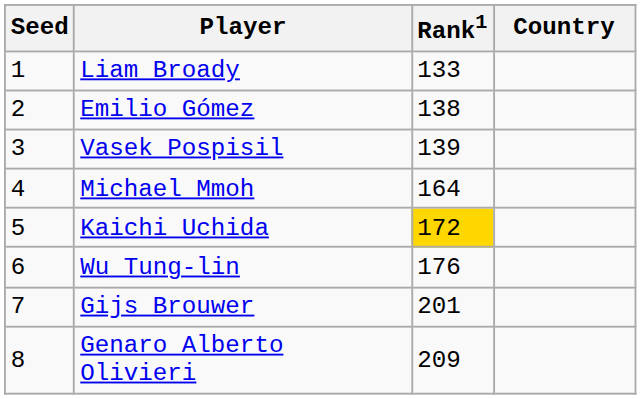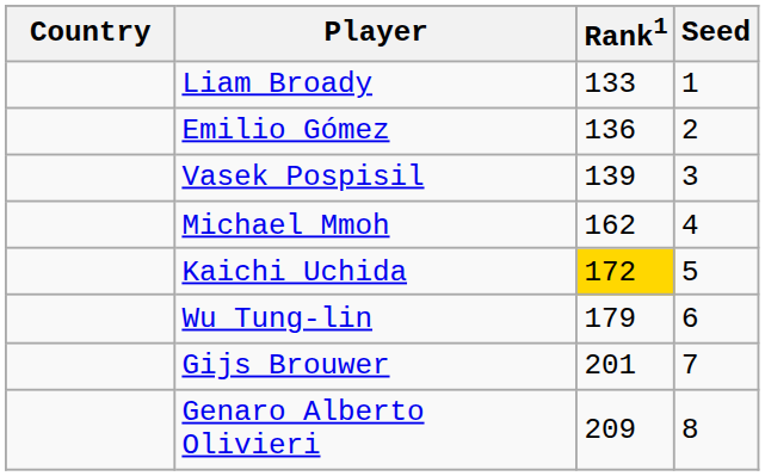columns swapped: Country <-> Seed
Emilio Gómez | Rank1: 138 -> 136
Michael Mmoh | Rank1: 164 -> 162
Wu Tung-lin | Rank1: 176 -> 179
